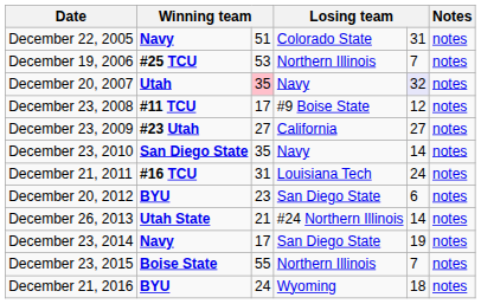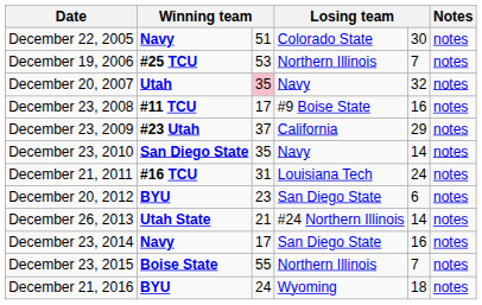December 22, 2005 | column 5: 31 -> 30
December 20, 2007 | column 5: lavender background -> no background
December 23, 2008 | column 5: 12 -> 16
December 23, 2009 | column 3: 27 -> 37
December 23, 2009 | column 5: 27 -> 29
December 23, 2014 | column 5: 19 -> 16
